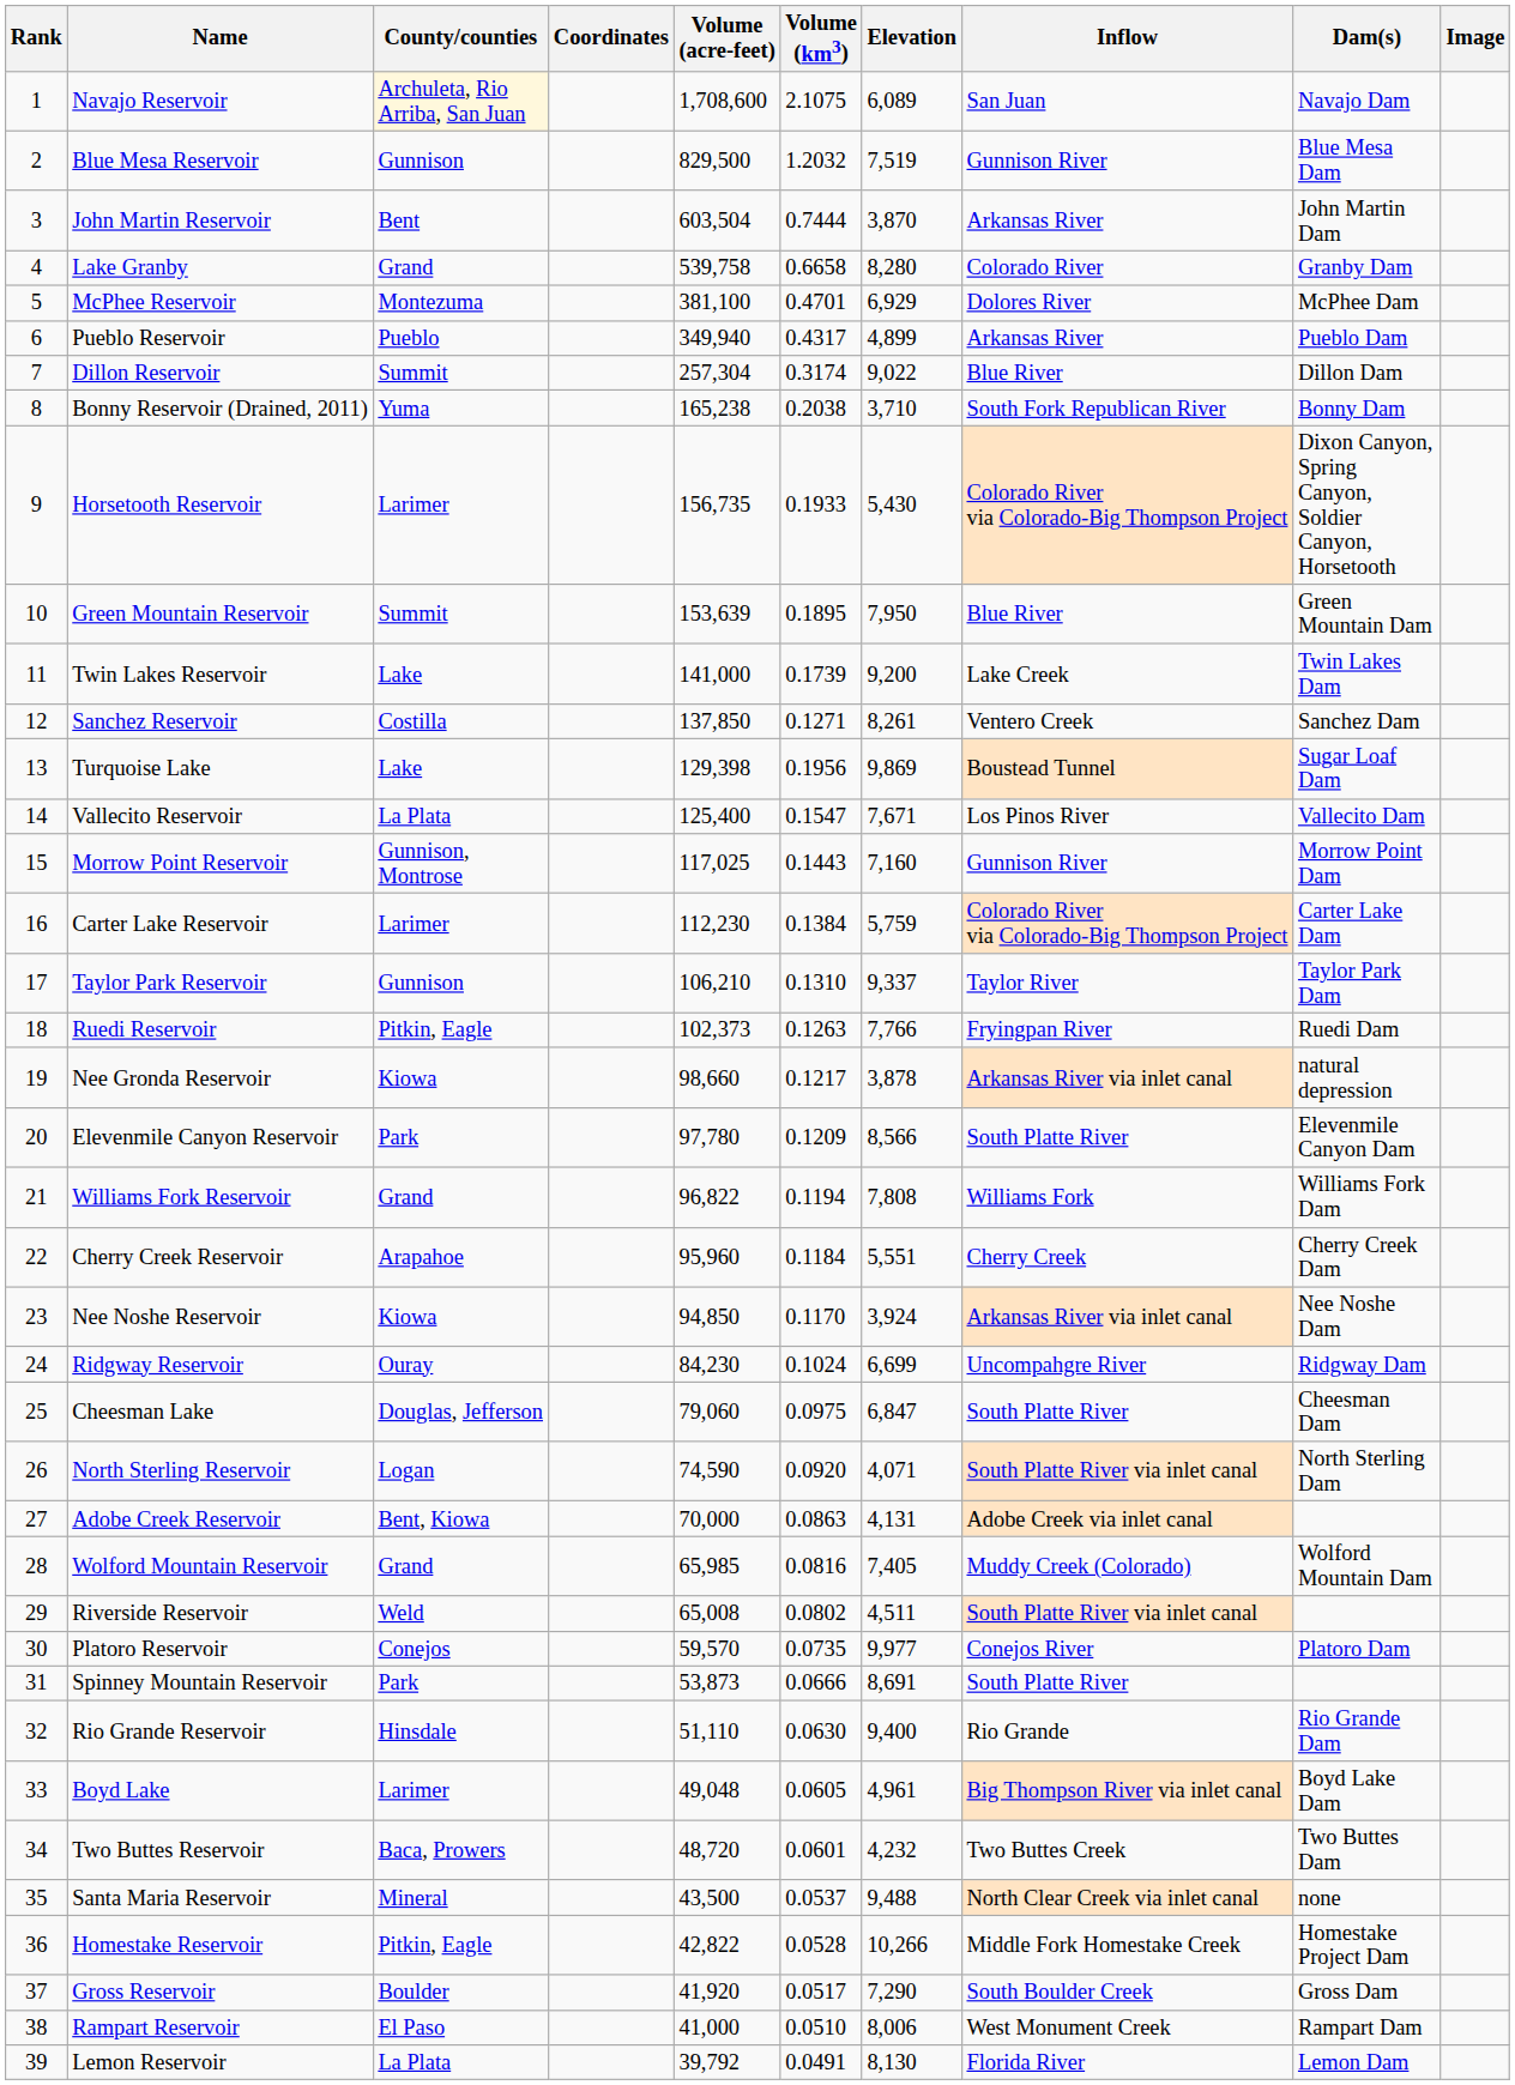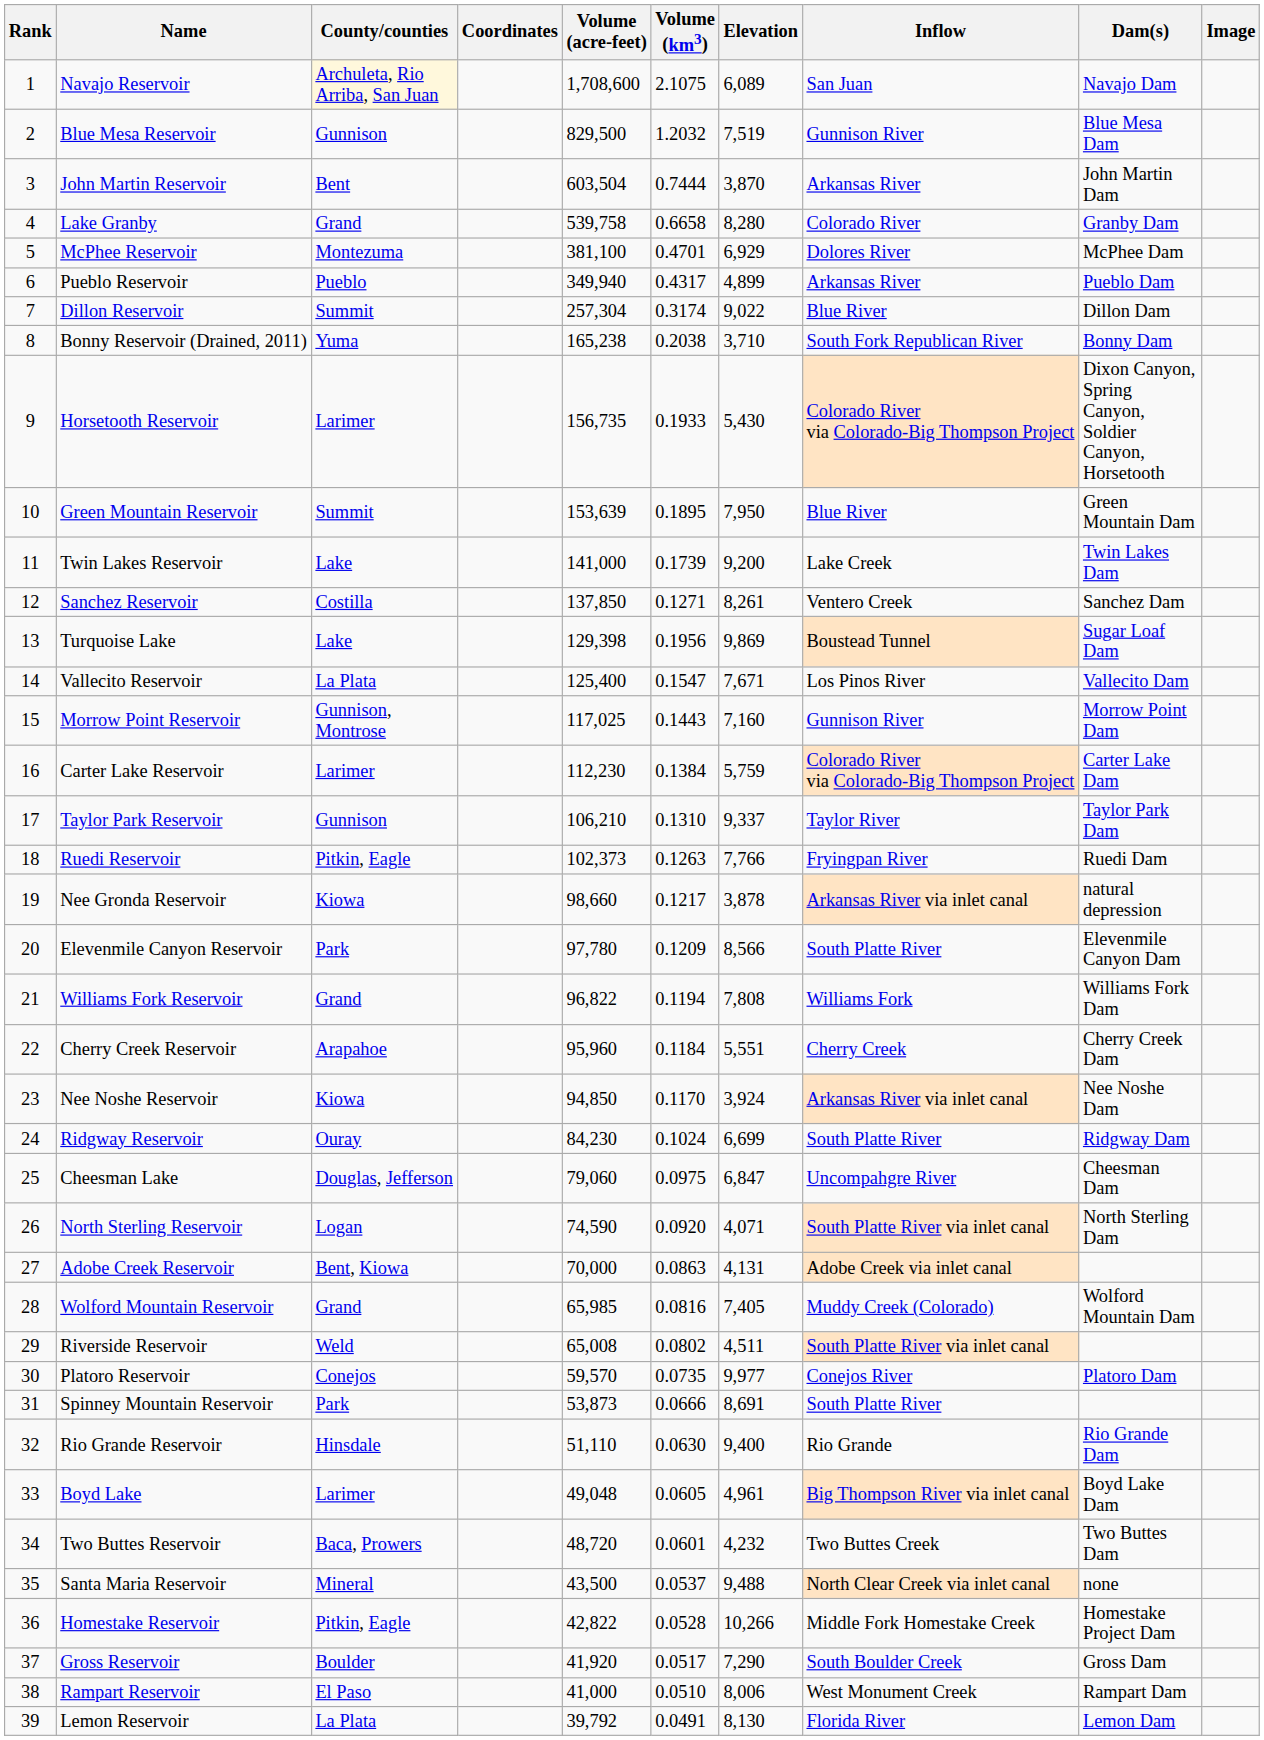Ridgway Reservoir | Inflow: Uncompahgre River -> South Platte River
Cheesman Lake | Inflow: South Platte River -> Uncompahgre River
